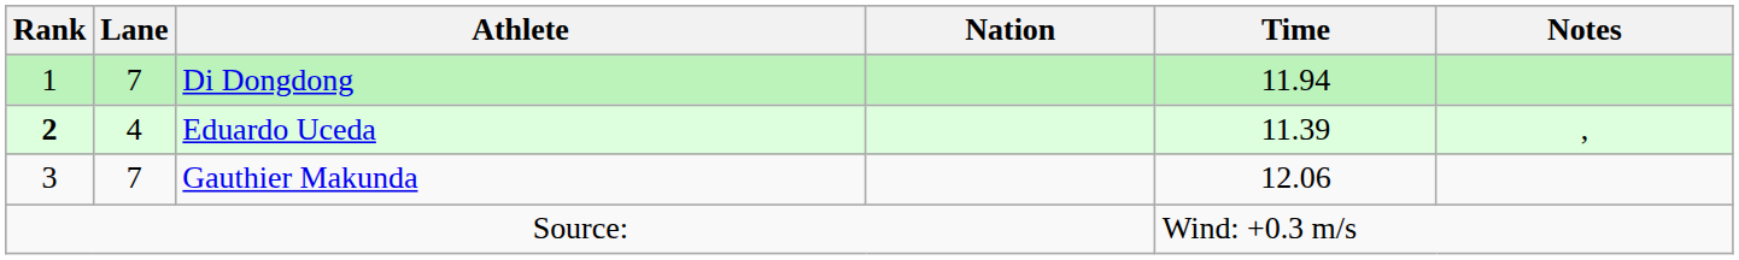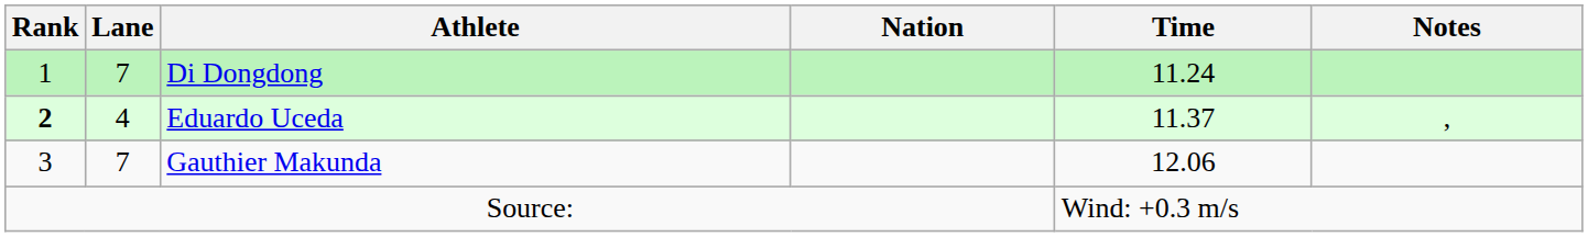Di Dongdong | Time: 11.94 -> 11.24
Eduardo Uceda | Time: 11.39 -> 11.37
